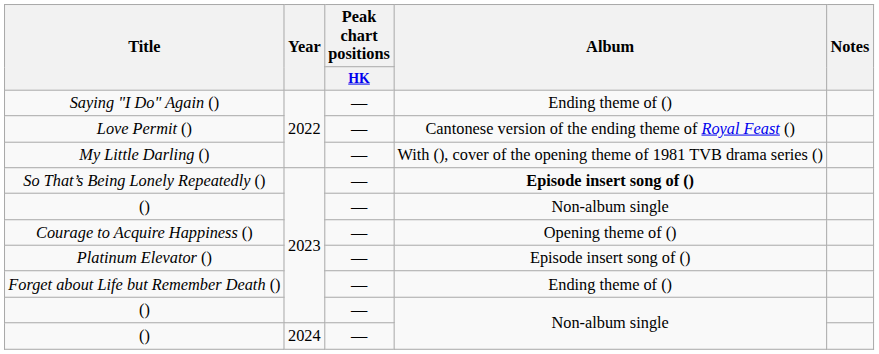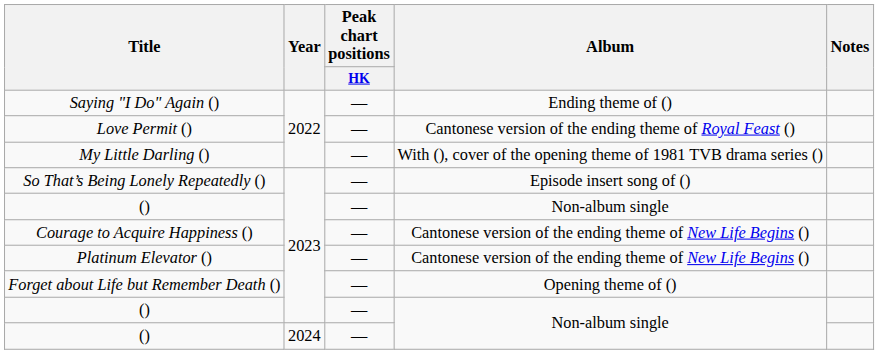So That’s Being Lonely Repeatedly () | Album: bold -> normal
Courage to Acquire Happiness () | Album: Opening theme of () -> Cantonese version of the ending theme of New Life Begins ()
Platinum Elevator () | Album: Episode insert song of () -> Cantonese version of the ending theme of New Life Begins ()
Forget about Life but Remember Death () | Album: Ending theme of () -> Opening theme of ()
